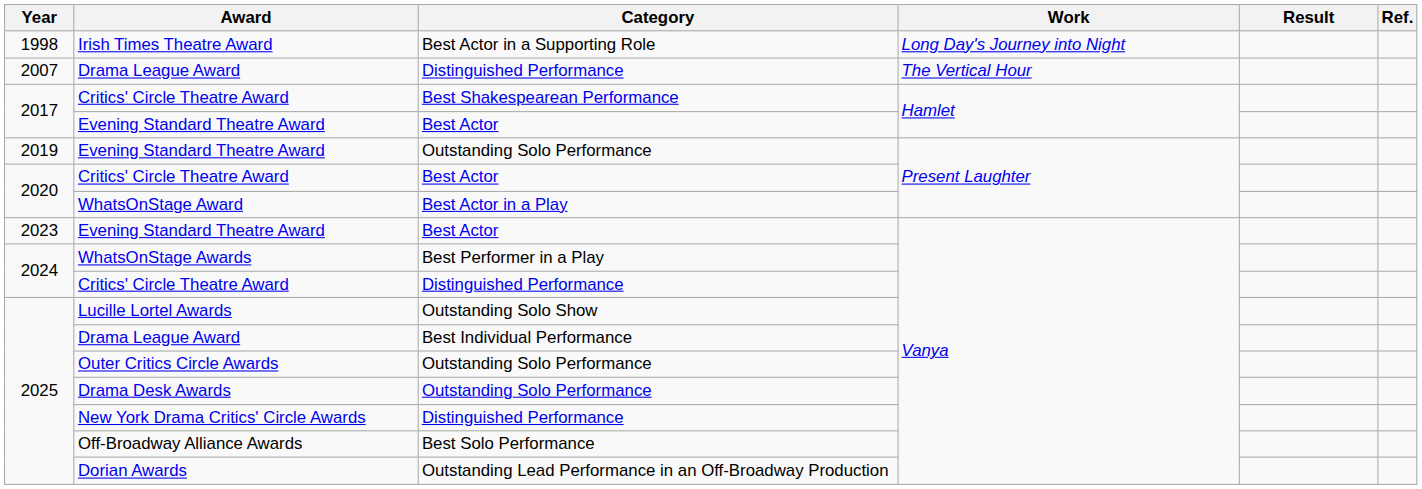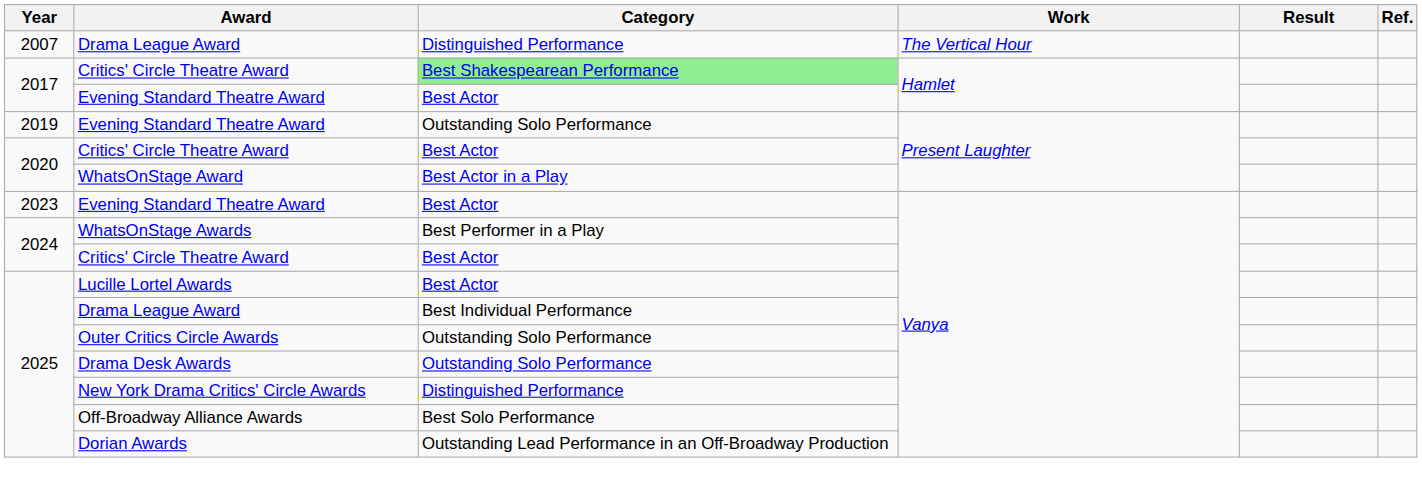- row: 1998 | Irish Times Theatre Award | Best Actor in a Supporting Role | Long Day's Journey into Night
2017 / Critics' Circle Theatre Award | Category: no background -> lightgreen background
2024 / Critics' Circle Theatre Award | Category: Distinguished Performance -> Best Actor
Lucille Lortel Awards | Category: Outstanding Solo Show -> Best Actor
